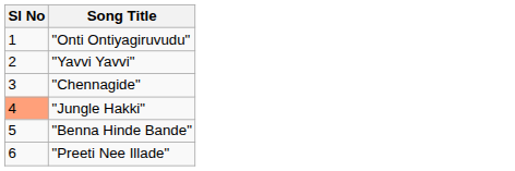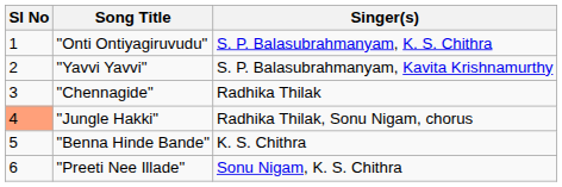+ column: Singer(s) | S. P. Balasubrahmanyam, K. S. Chithra | S. P. Balasubrahmanyam, Kavita Krishnamurthy | Radhika Thilak | Radhika Thilak, Sonu Nigam, chorus | K. S. Chithra | Sonu Nigam, K. S. Chithra
